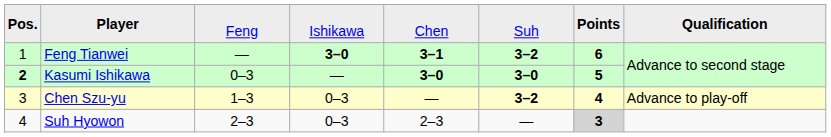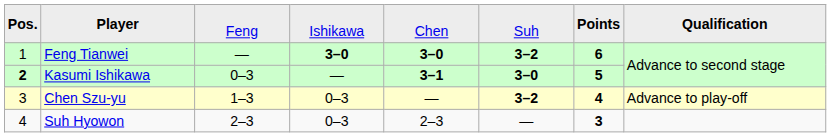Feng Tianwei | column 5: 3–1 -> 3–0
Kasumi Ishikawa | column 5: 3–0 -> 3–1
Suh Hyowon | column 7: lightgrey background -> no background
